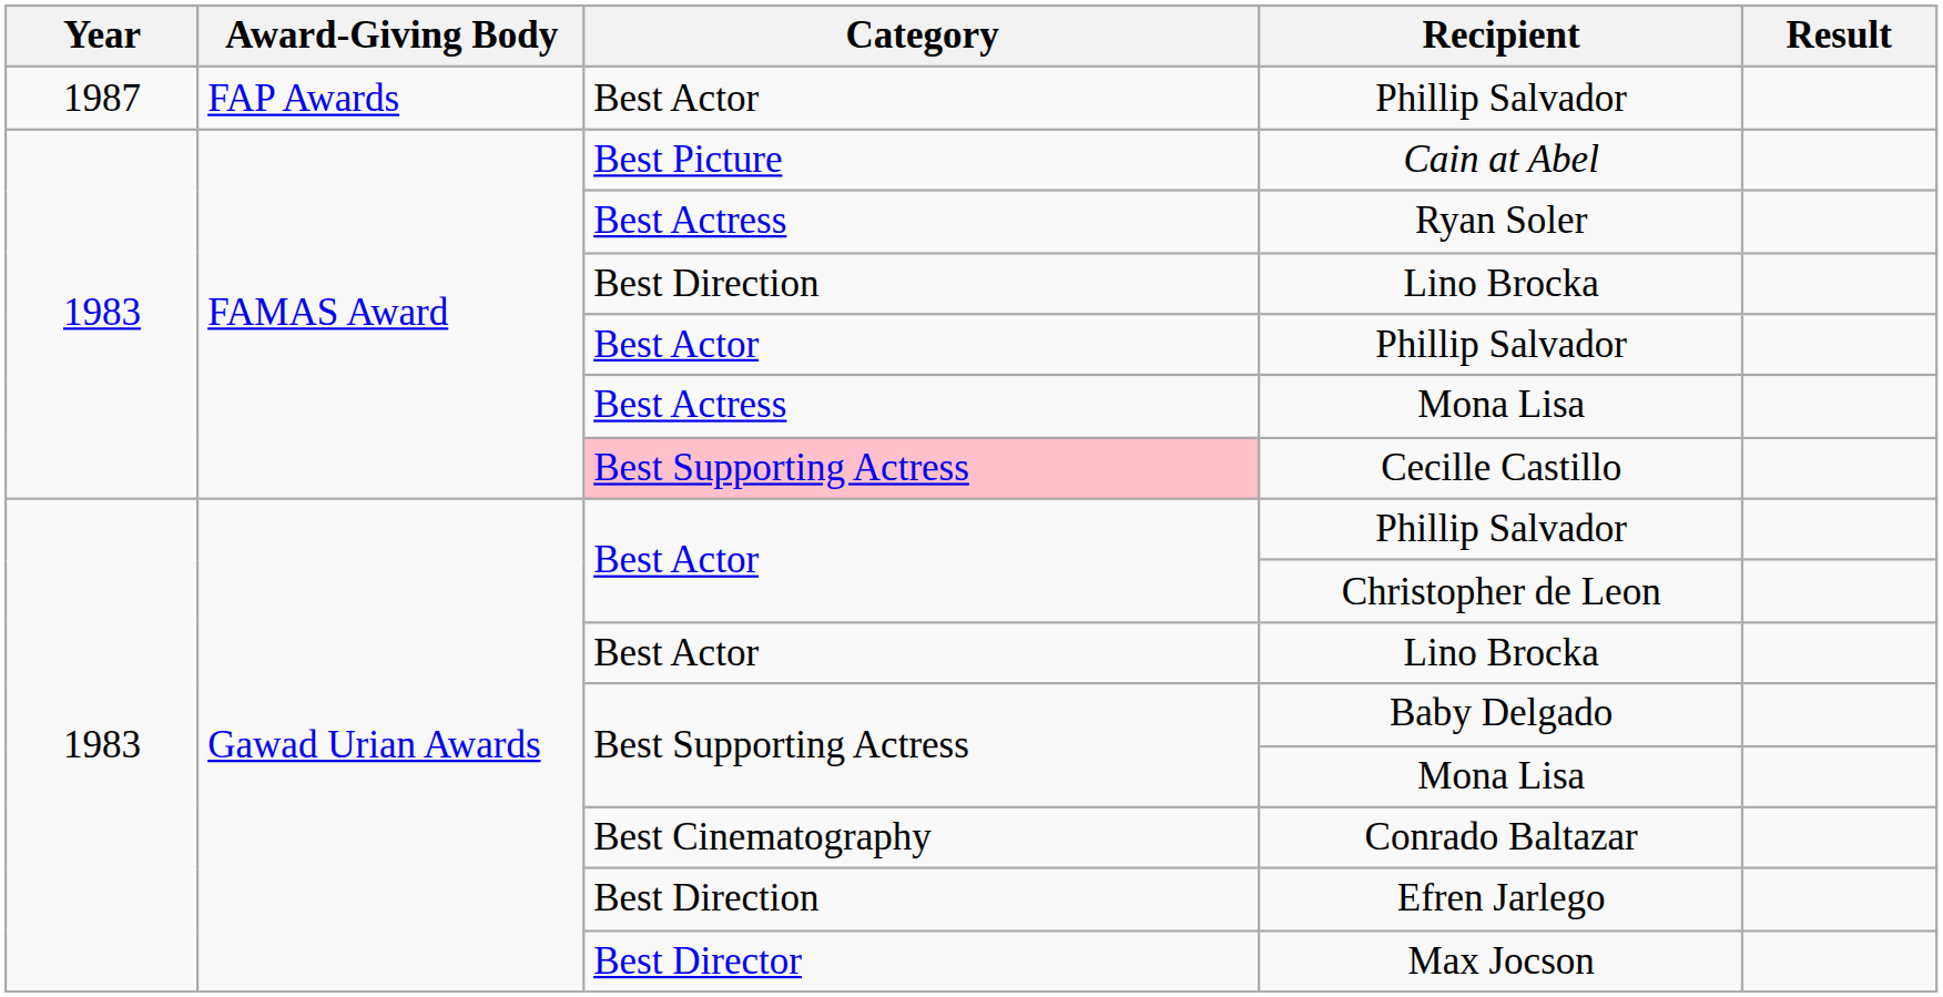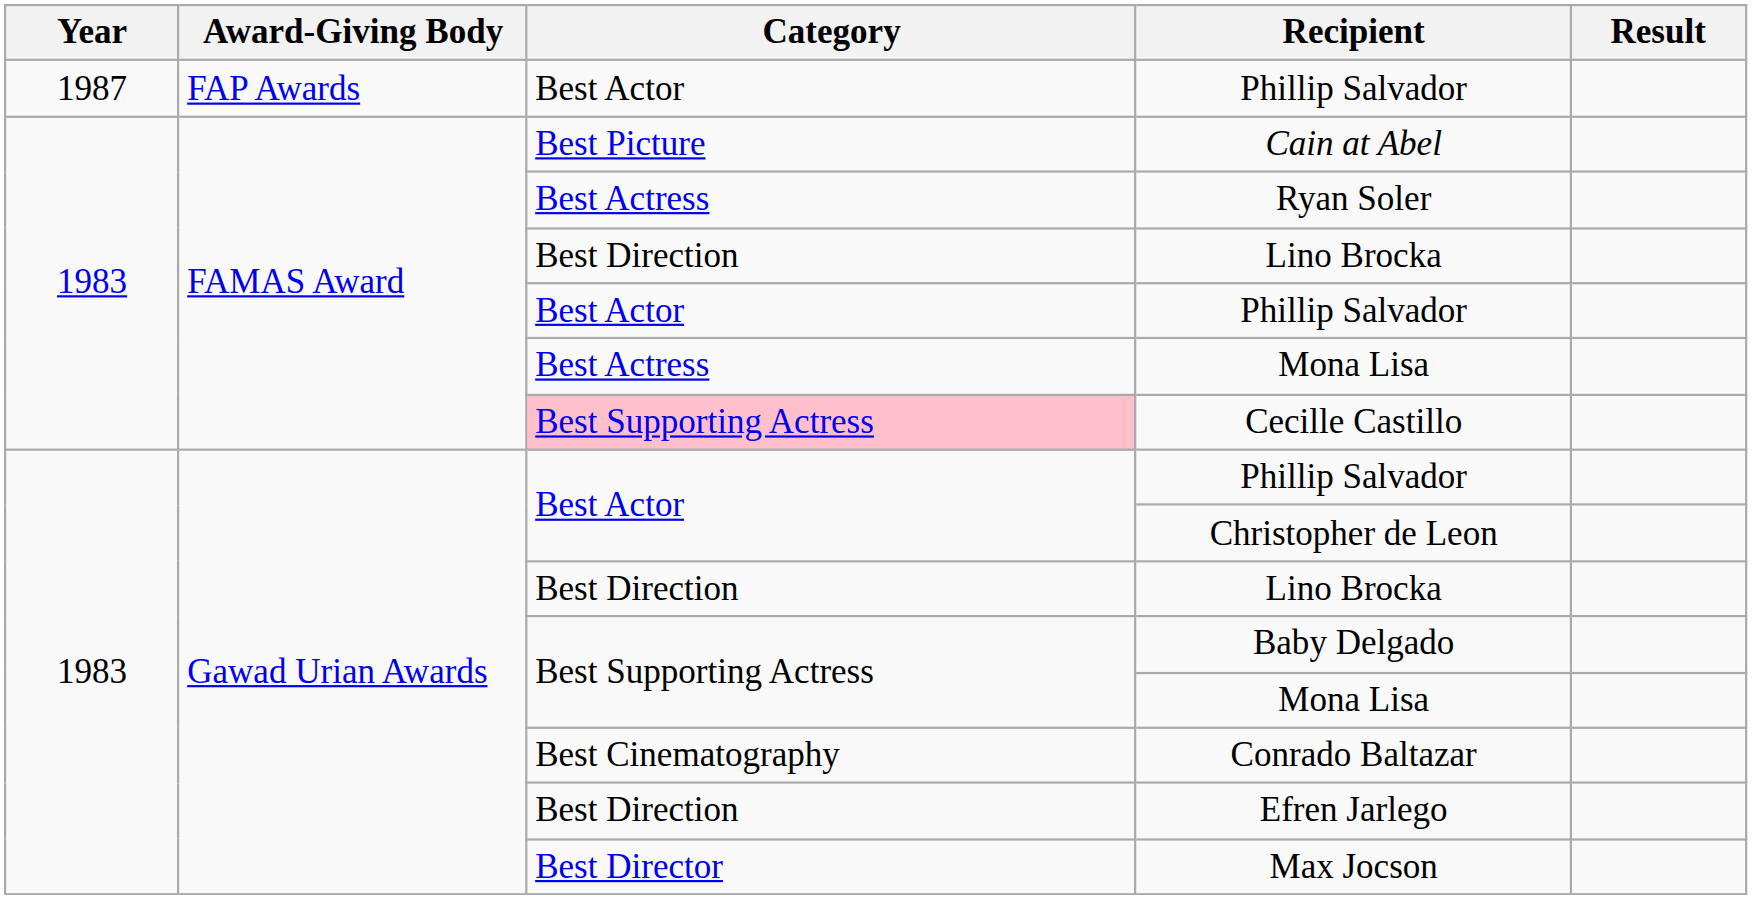Gawad Urian Awards / Lino Brocka | Category: Best Actor -> Best Direction
